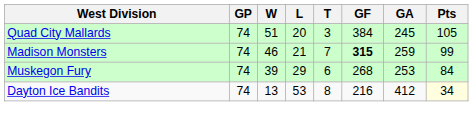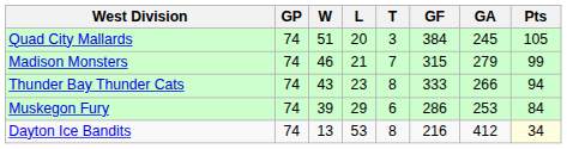Madison Monsters | GF: bold -> normal
Madison Monsters | GA: 259 -> 279
+ row: Thunder Bay Thunder Cats | 74 | 43 | 23 | 8 | 333 | 266 | 94
Muskegon Fury | GF: 268 -> 286
